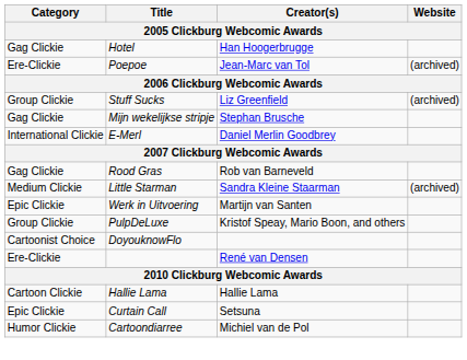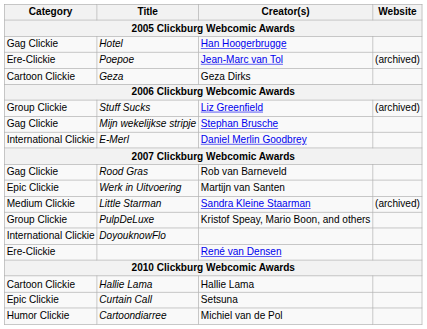+ row: Cartoon Clickie | Geza | Geza Dirks
rows swapped: Werk in Uitvoering <-> Little Starman
DoyouknowFlo | Category: Cartoonist Choice -> International Clickie
